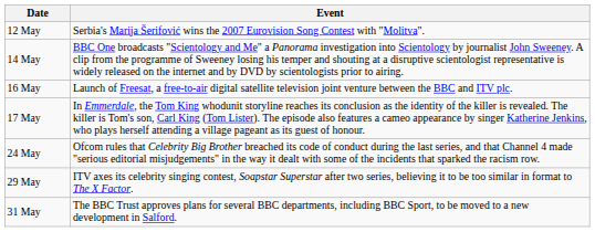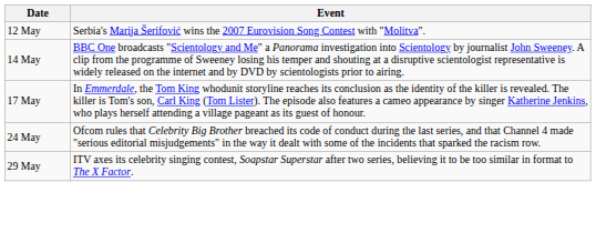- row: 16 May | Launch of Freesat, a free-to-air digital satellite television joint venture between the BBC and ITV plc.
- row: 31 May | The BBC Trust approves plans for several BBC departments, including BBC Sport, to be moved to a new development in Salford.
